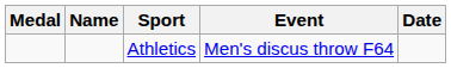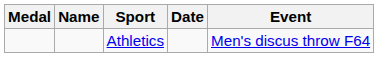columns swapped: Event <-> Date
